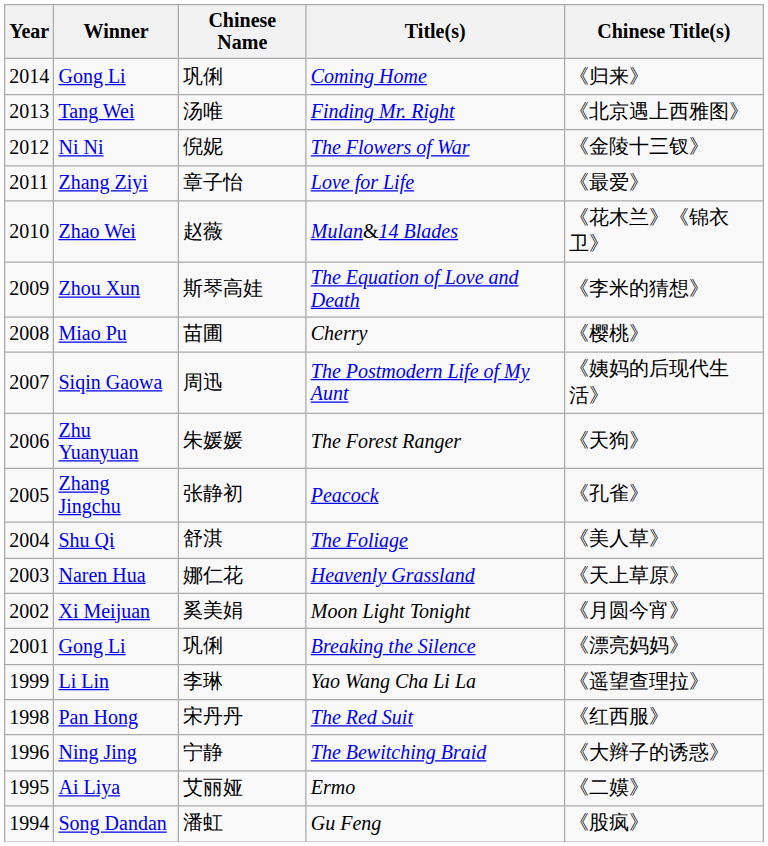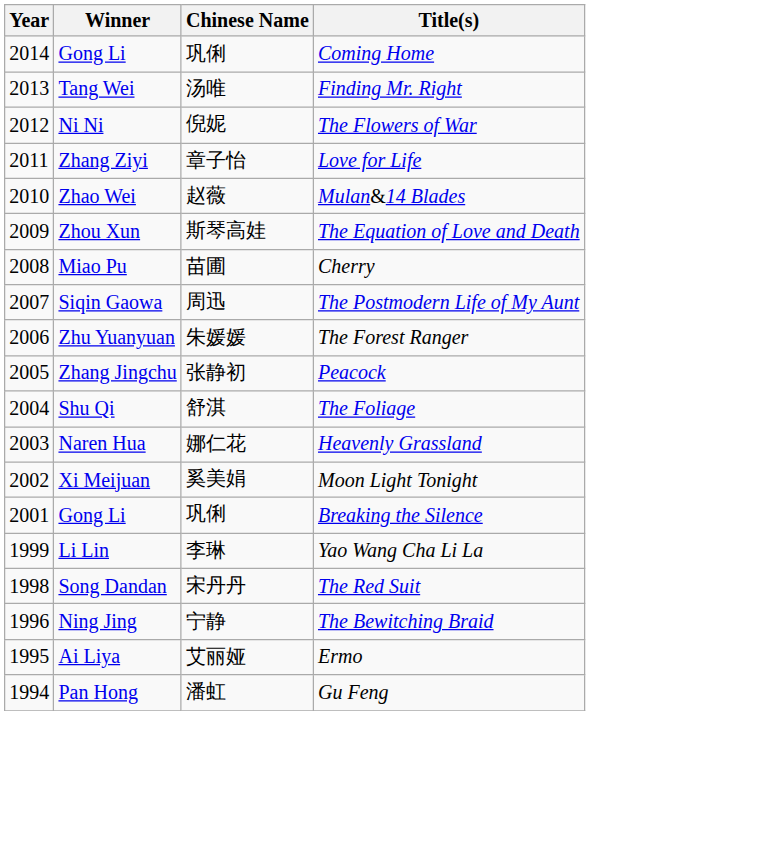- column: Chinese Title(s) | 《归来》 | 《北京遇上西雅图》 | 《金陵十三钗》 | 《最爱》 | 《花木兰》《锦衣卫》 | 《李米的猜想》 | 《樱桃》 | 《姨妈的后现代生活》 | 《天狗》 | 《孔雀》 | 《美人草》 | 《天上草原》 | 《月圆今宵》 | 《漂亮妈妈》 | 《遥望查理拉》 | 《红西服》 | 《大辫子的诱惑》 | 《二嫫》 | 《股疯》
The Red Suit | Winner: Pan Hong -> Song Dandan
Gu Feng | Winner: Song Dandan -> Pan Hong
